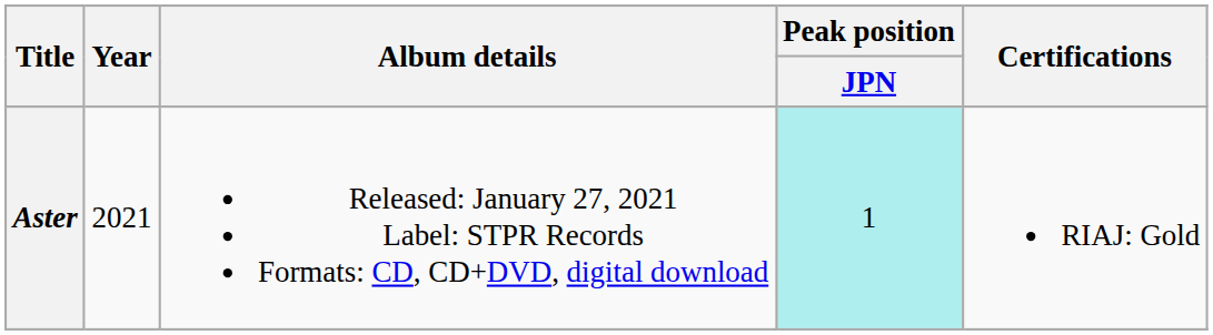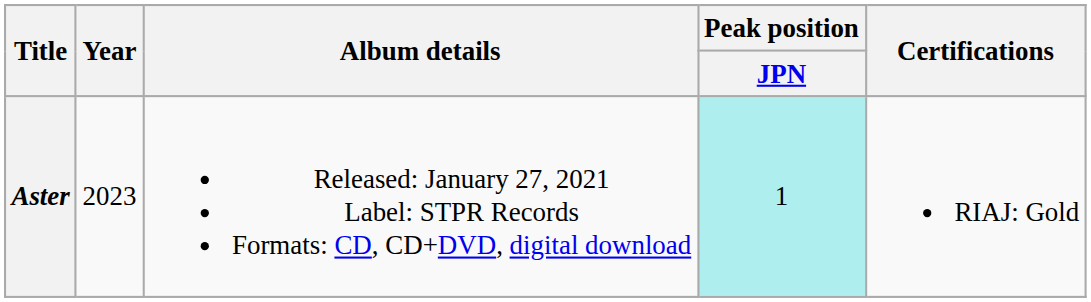Aster | Year: 2021 -> 2023
